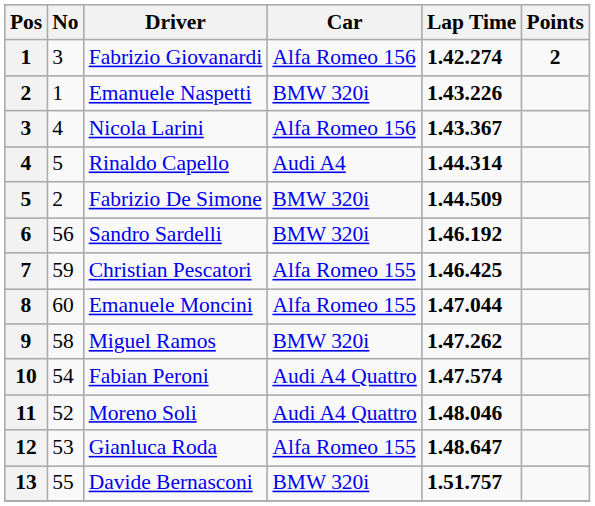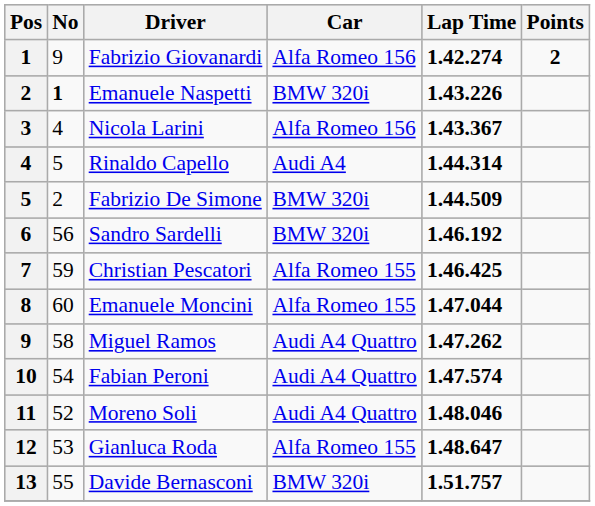Fabrizio Giovanardi | No: 3 -> 9
Emanuele Naspetti | No: normal -> bold
Miguel Ramos | Car: BMW 320i -> Audi A4 Quattro
